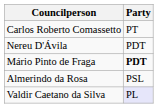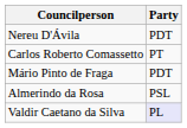rows swapped: Nereu D'Ávila <-> Carlos Roberto Comassetto
Mário Pinto de Fraga | Party: bold -> normal
